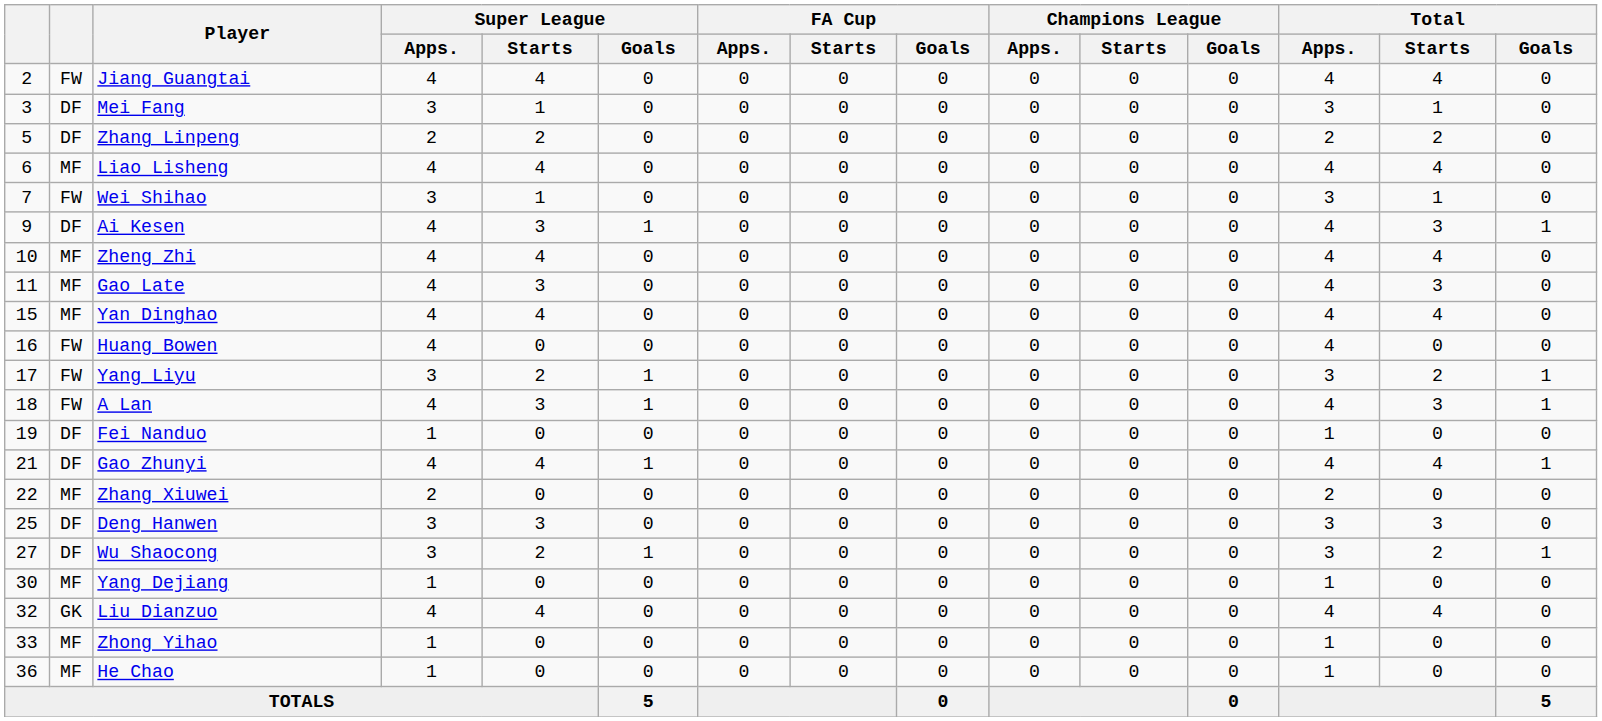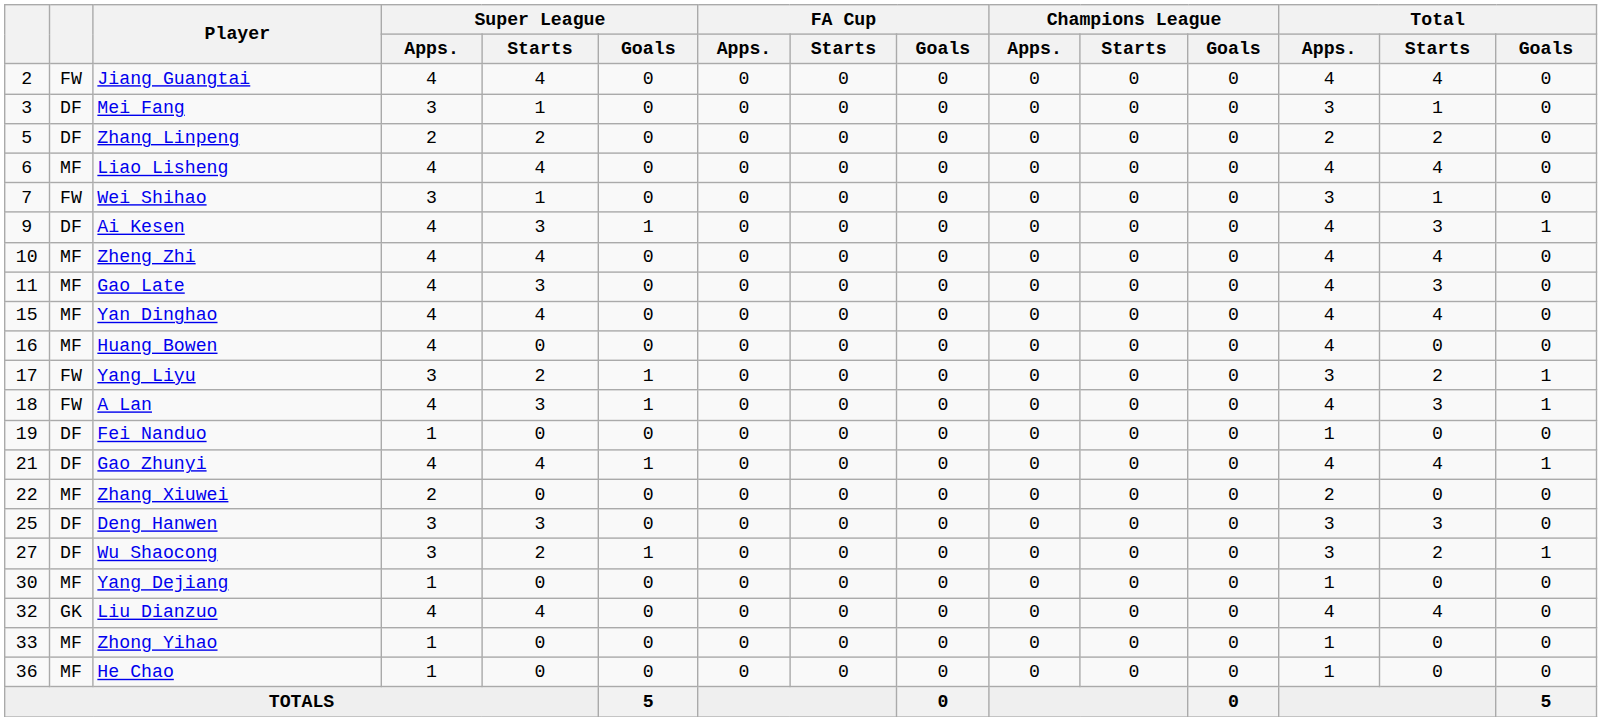Huang Bowen | column 2: FW -> MF
